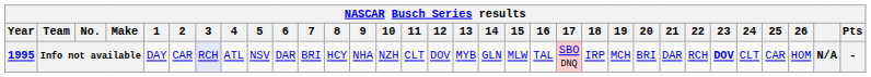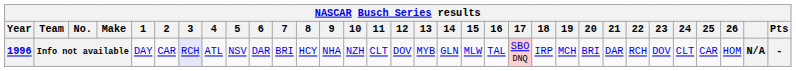Info not available | Year: 1995 -> 1996
Info not available | 23: bold -> normal
